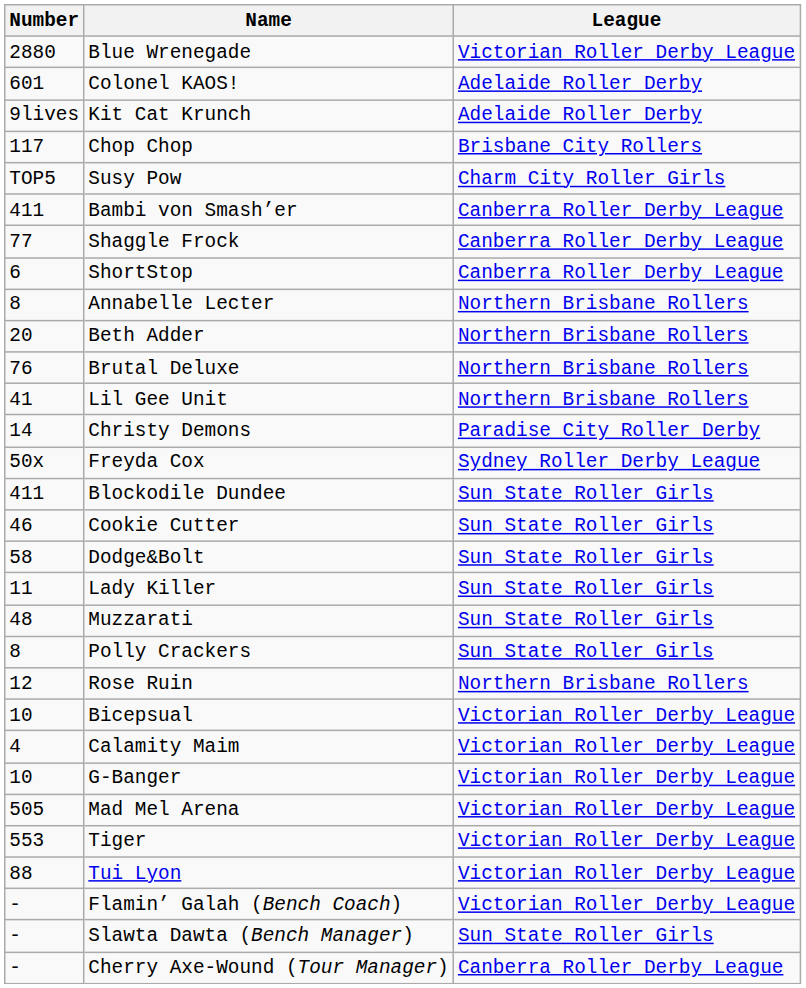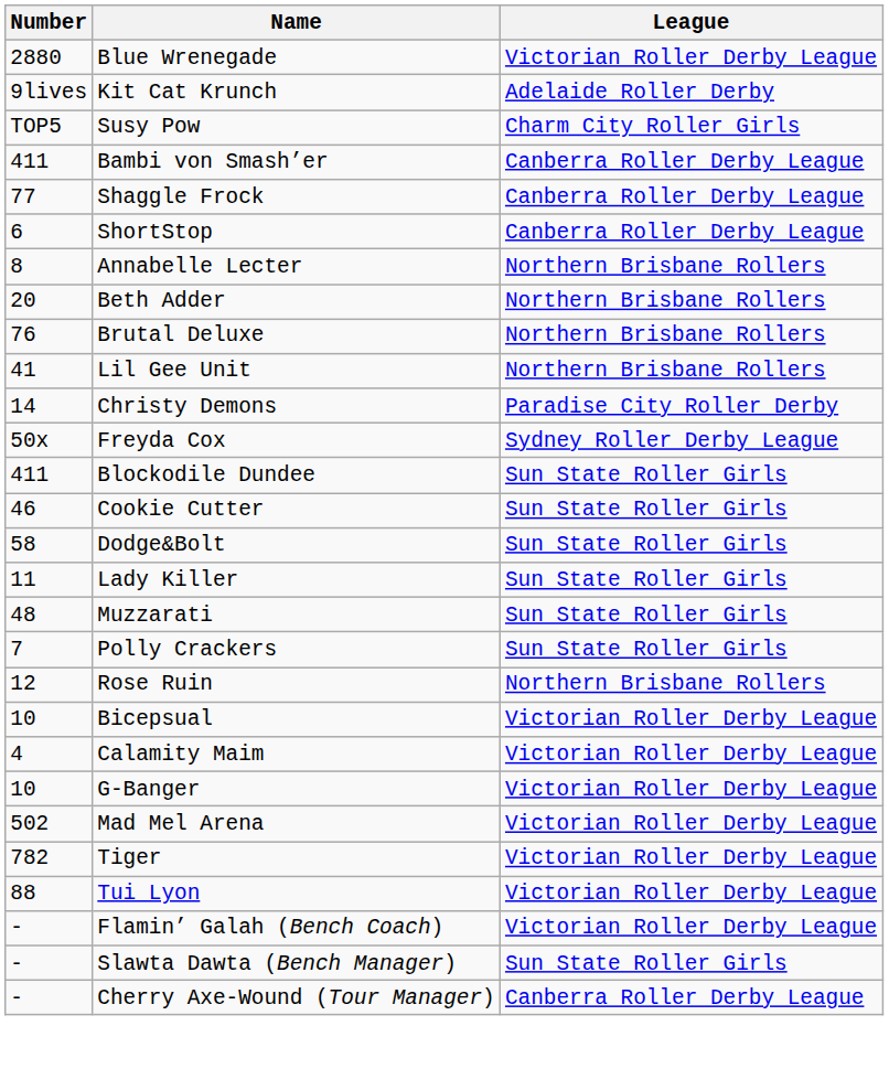- row: 601 | Colonel KAOS! | Adelaide Roller Derby
- row: 117 | Chop Chop | Brisbane City Rollers
Polly Crackers | Number: 8 -> 7
Mad Mel Arena | Number: 505 -> 502
Tiger | Number: 553 -> 782
